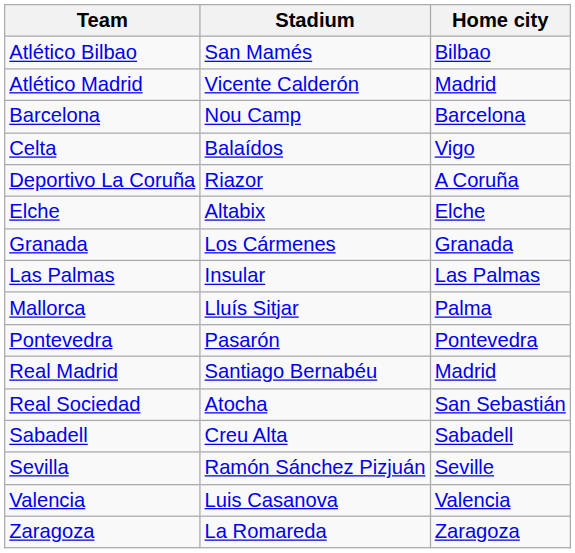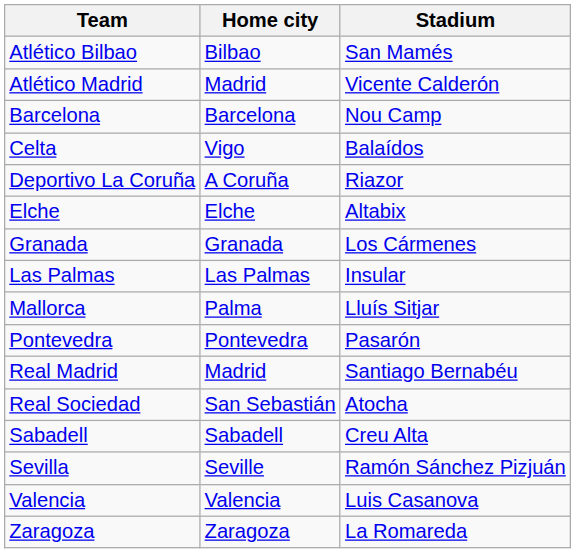columns swapped: Home city <-> Stadium
